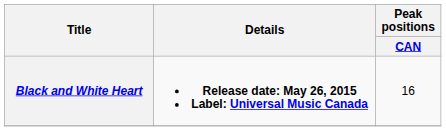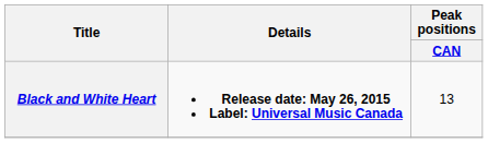Black and White Heart | Peak positions / CAN: 16 -> 13
